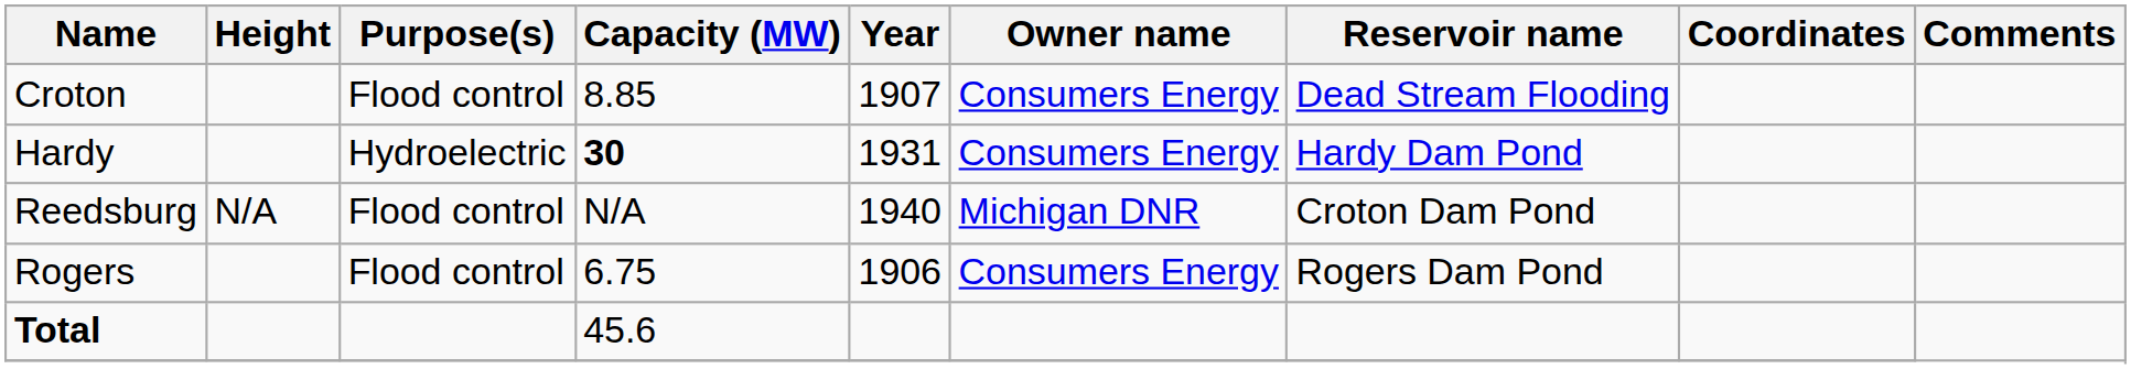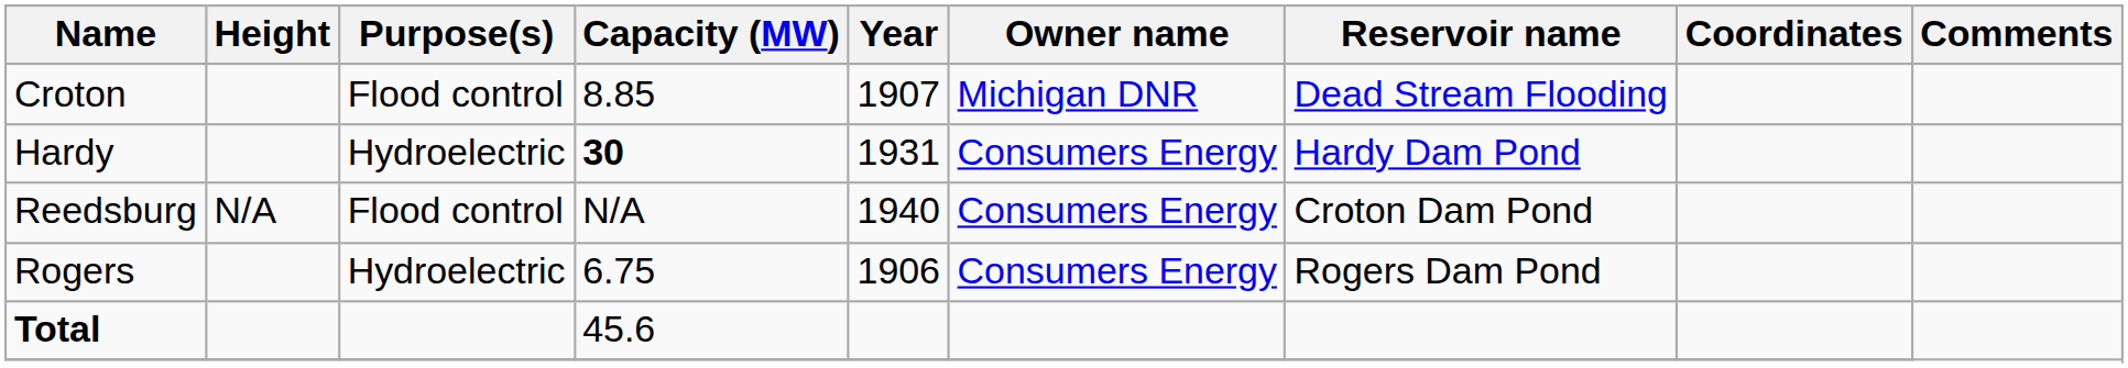Croton | Owner name: Consumers Energy -> Michigan DNR
Reedsburg | Owner name: Michigan DNR -> Consumers Energy
Rogers | Purpose(s): Flood control -> Hydroelectric
